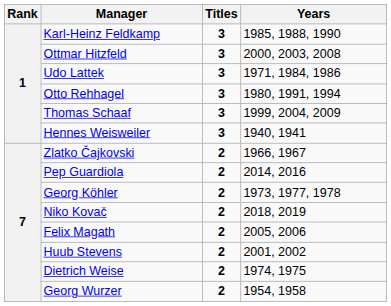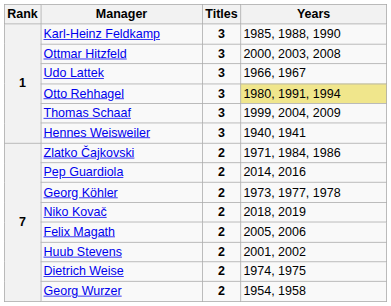Udo Lattek | Years: 1971, 1984, 1986 -> 1966, 1967
Otto Rehhagel | Years: no background -> khaki background
Zlatko Čajkovski | Years: 1966, 1967 -> 1971, 1984, 1986
